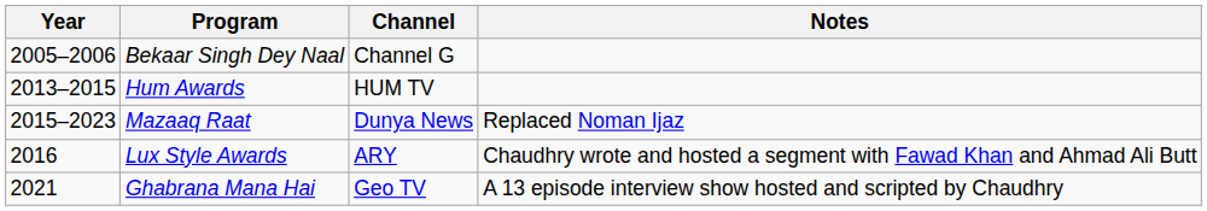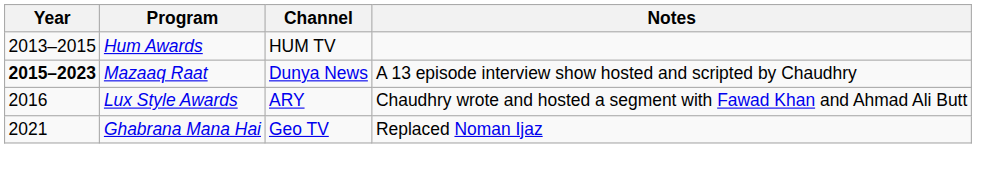- row: 2005–2006 | Bekaar Singh Dey Naal | Channel G
Mazaaq Raat | Year: normal -> bold
Mazaaq Raat | Notes: Replaced Noman Ijaz -> A 13 episode interview show hosted and scripted by Chaudhry
Ghabrana Mana Hai | Notes: A 13 episode interview show hosted and scripted by Chaudhry -> Replaced Noman Ijaz
